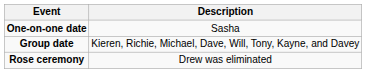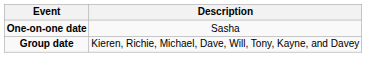- row: Rose ceremony | Drew was eliminated
